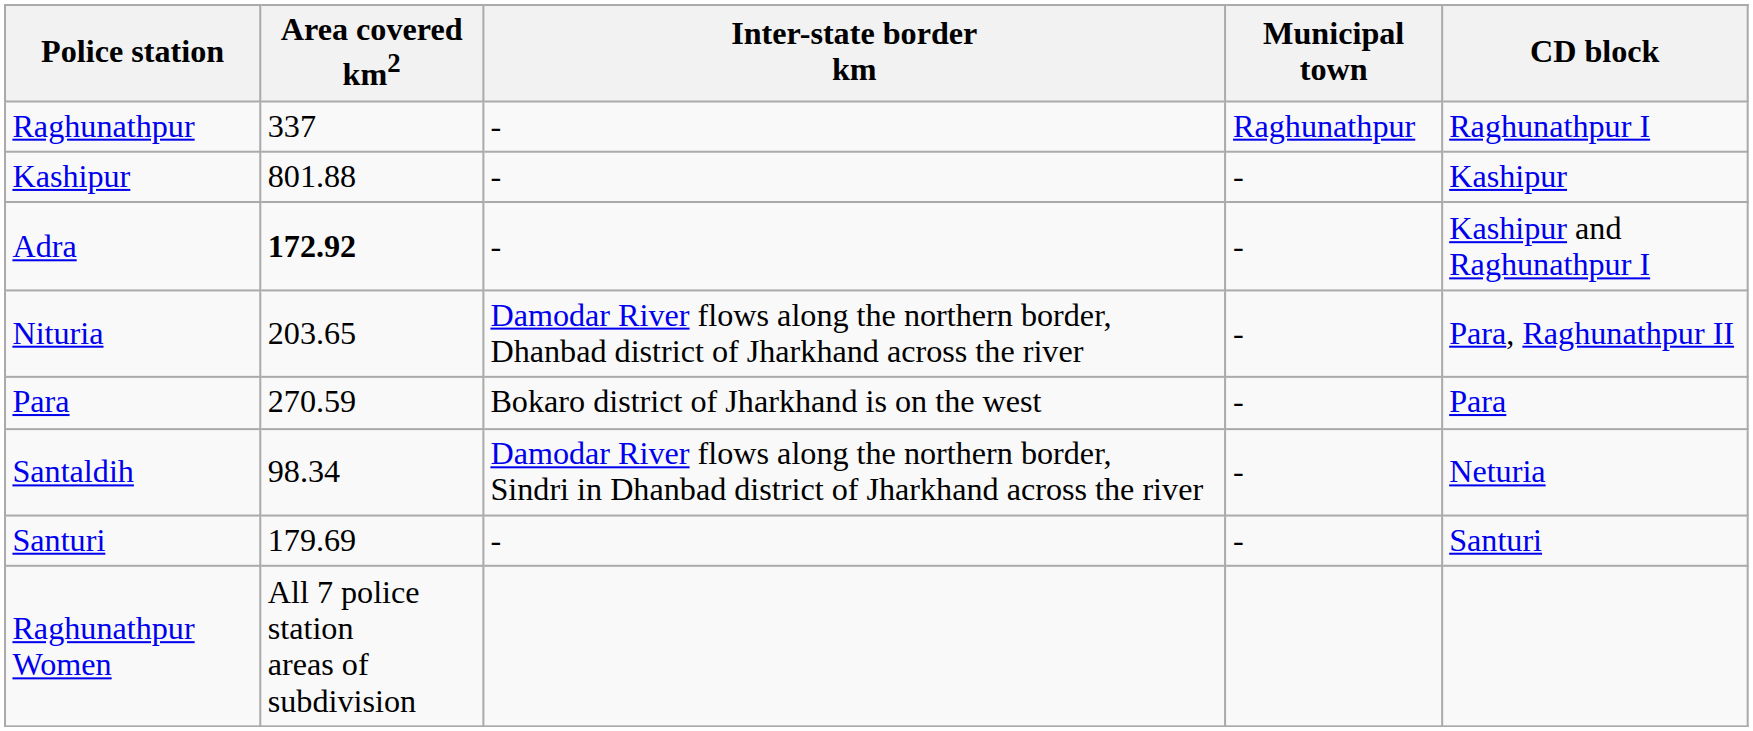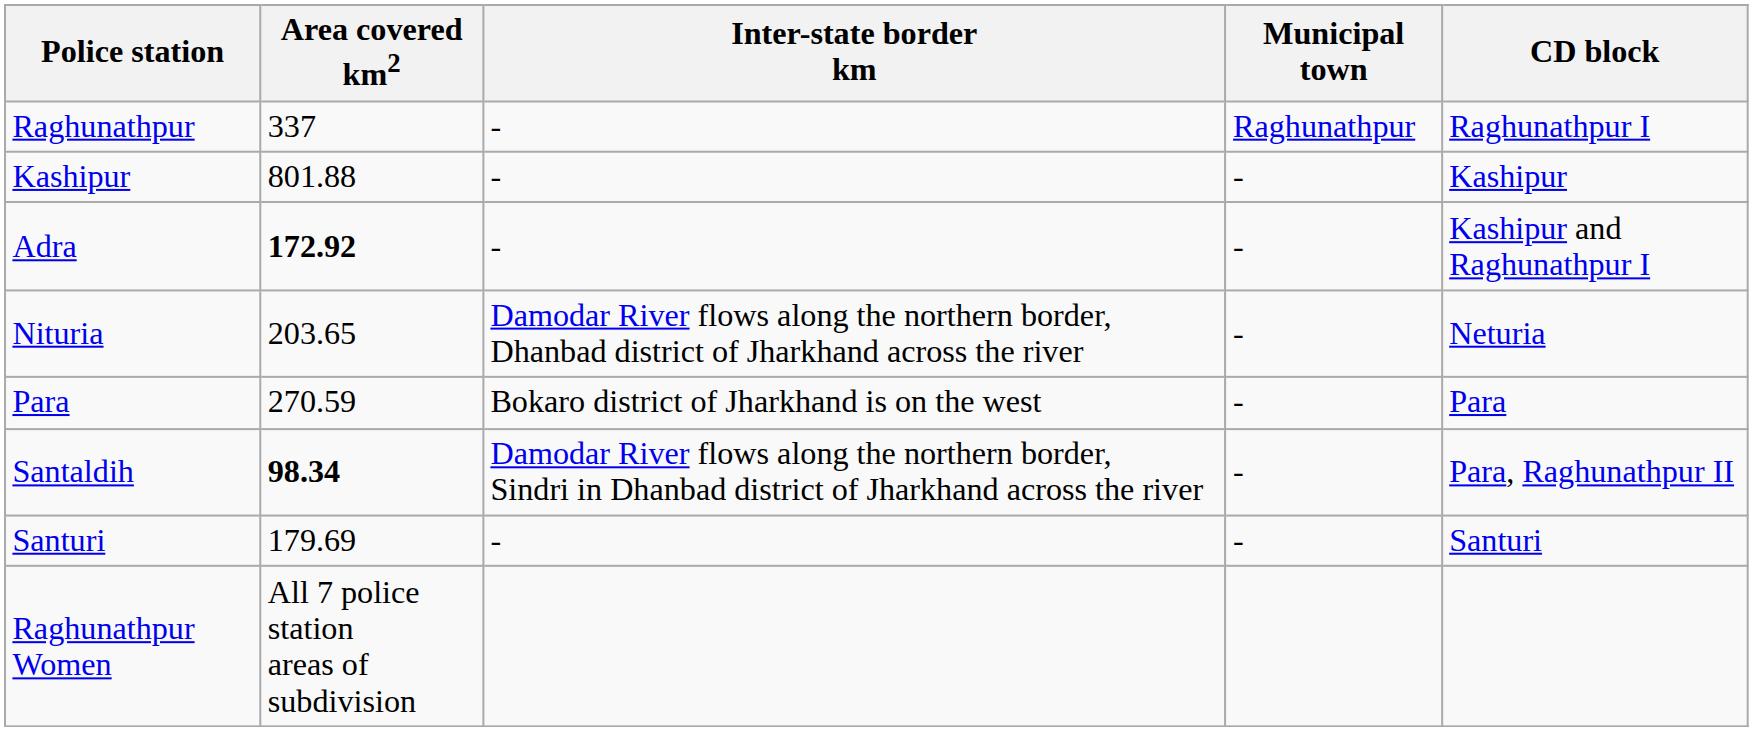Nituria | CD block: Para, Raghunathpur II -> Neturia
Santaldih | Area covered km2: normal -> bold
Santaldih | CD block: Neturia -> Para, Raghunathpur II
